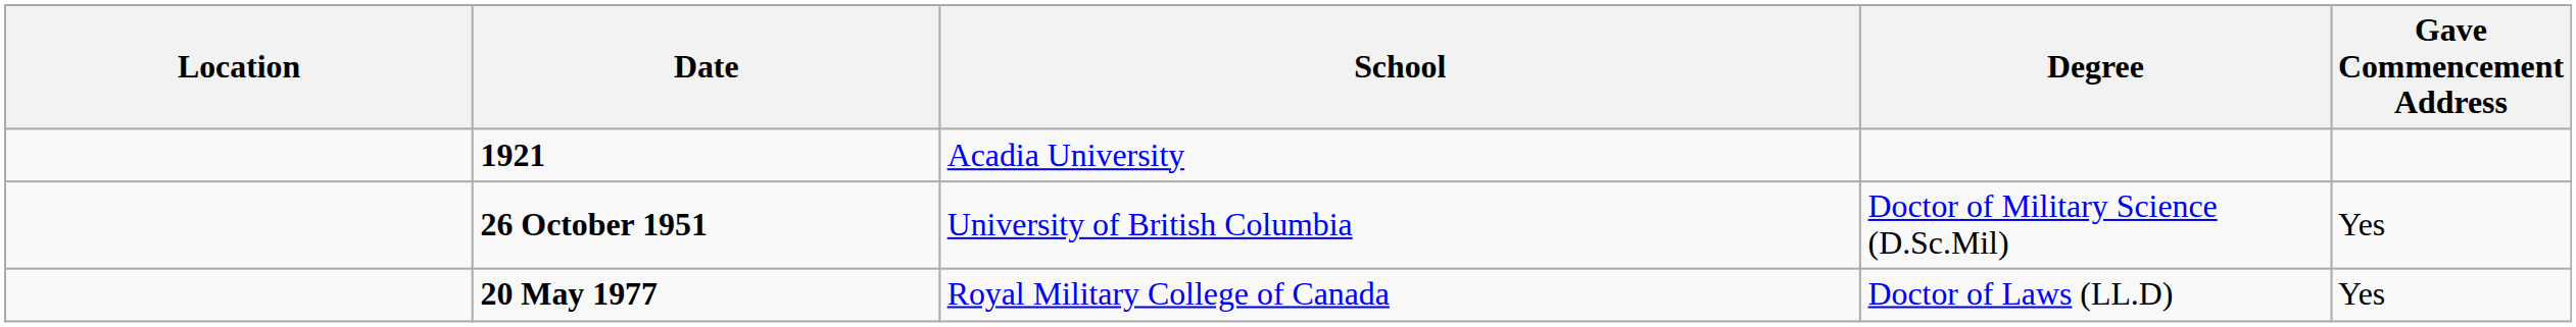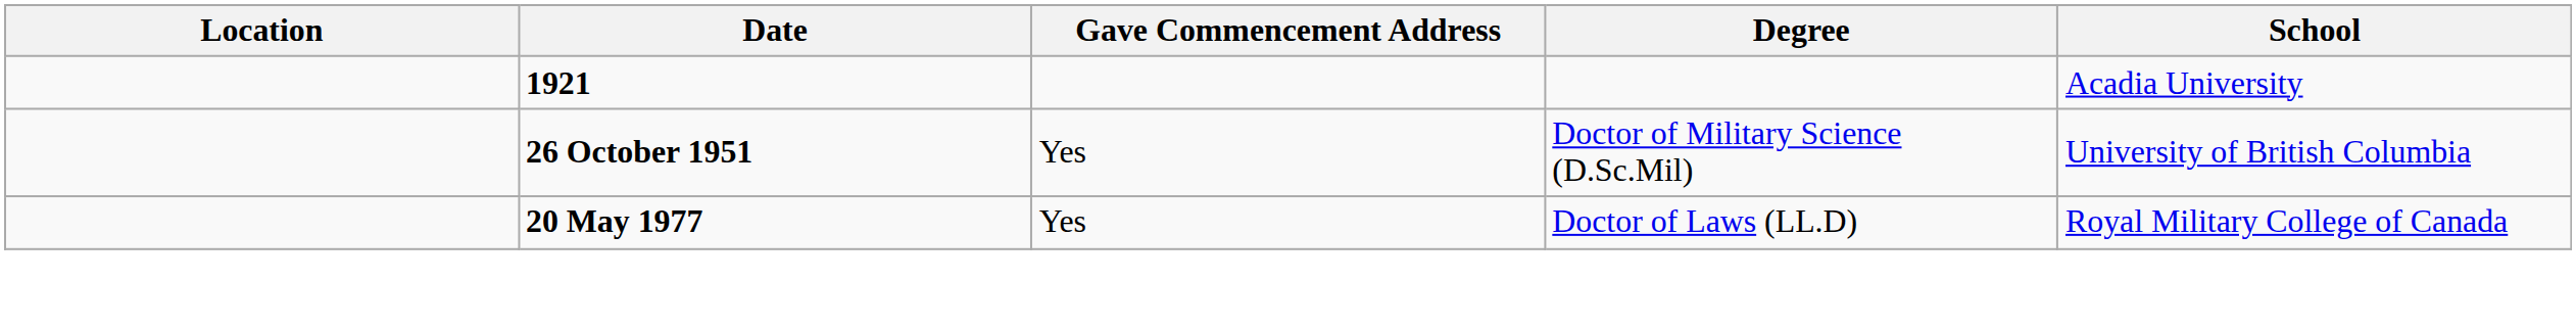columns swapped: School <-> Gave Commencement Address
